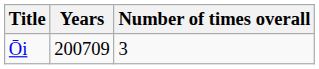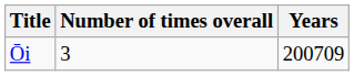columns swapped: Years <-> Number of times overall
